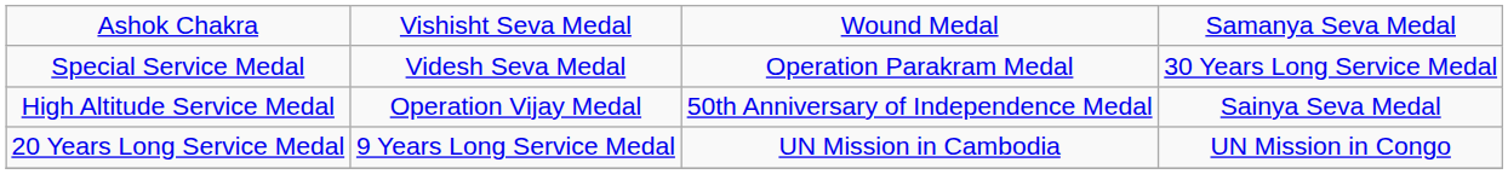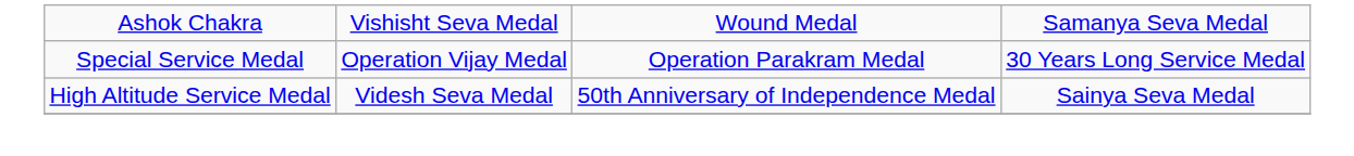Special Service Medal | column 2: Videsh Seva Medal -> Operation Vijay Medal
High Altitude Service Medal | column 2: Operation Vijay Medal -> Videsh Seva Medal
- row: 20 Years Long Service Medal | 9 Years Long Service Medal | UN Mission in Cambodia | UN Mission in Congo
